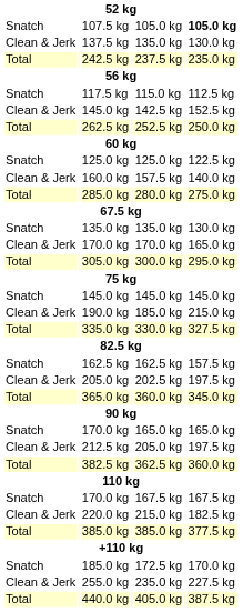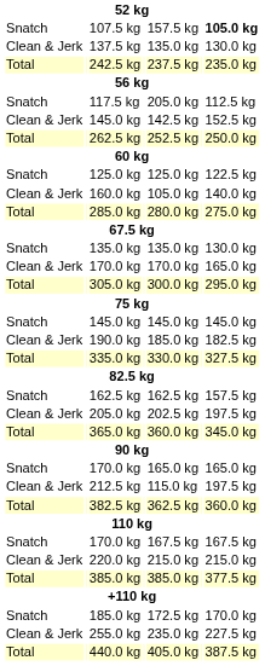107.5 kg | column 5: 105.0 kg -> 157.5 kg
117.5 kg | column 5: 115.0 kg -> 205.0 kg
160.0 kg | column 5: 157.5 kg -> 105.0 kg
190.0 kg | column 7: 215.0 kg -> 182.5 kg
212.5 kg | column 5: 205.0 kg -> 115.0 kg
220.0 kg | column 7: 182.5 kg -> 215.0 kg
